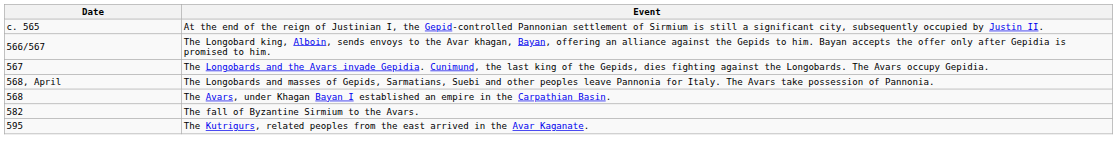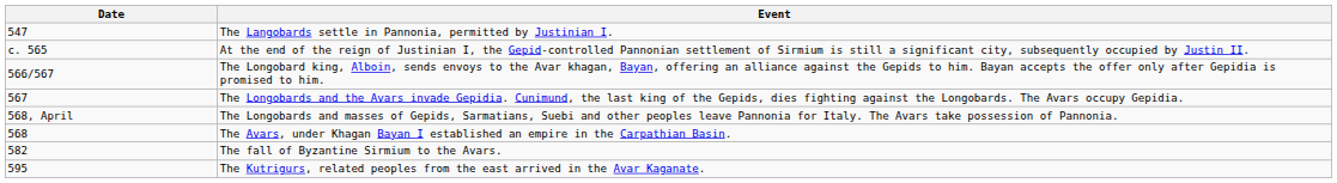+ row: 547 | The Langobards settle in Pannonia, permitted by Justinian I.
